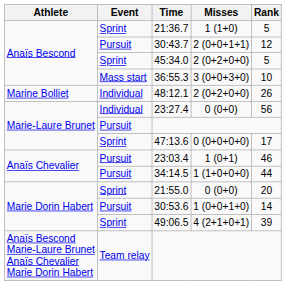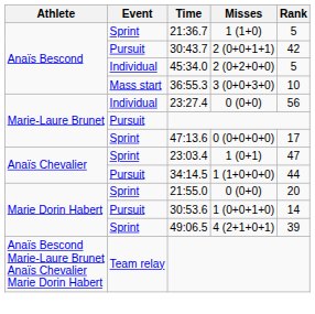30:43.7 | Rank: 12 -> 42
45:34.0 | Event: Sprint -> Individual
- row: Marine Bolliet | Individual | 48:12.1 | 2 (0+2+0+0) | 26
23:03.4 | Event: Pursuit -> Sprint
23:03.4 | Rank: 46 -> 47
